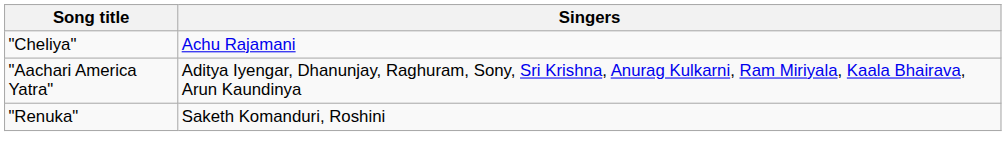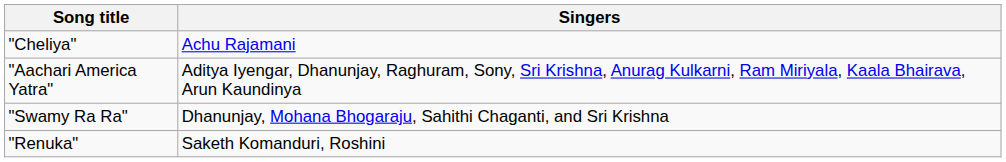+ row: "Swamy Ra Ra" | Dhanunjay, Mohana Bhogaraju, Sahithi Chaganti, and Sri Krishna
